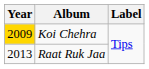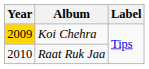Raat Ruk Jaa | Year: 2013 -> 2010
